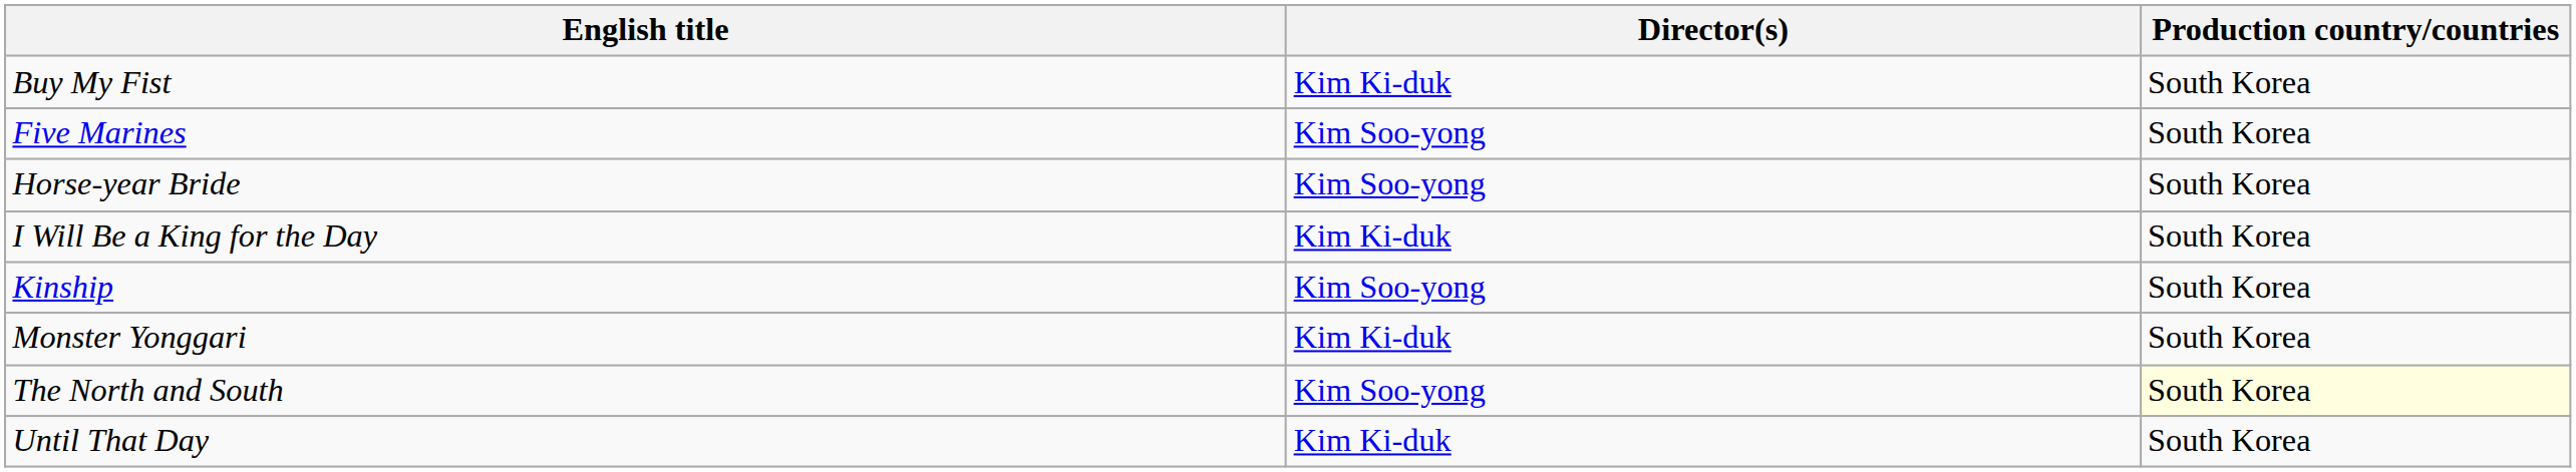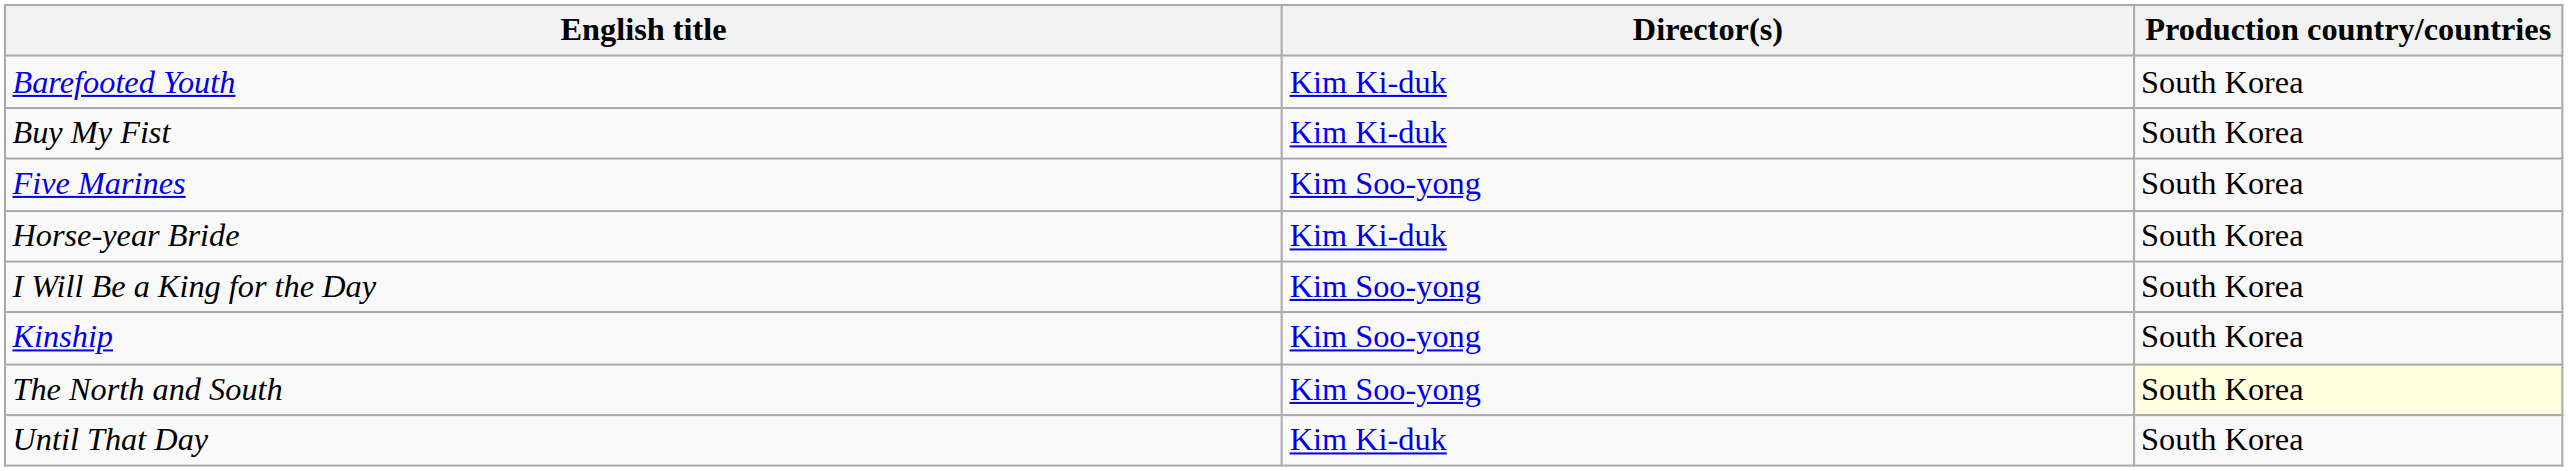+ row: Barefooted Youth | Kim Ki-duk | South Korea
Horse-year Bride | Director(s): Kim Soo-yong -> Kim Ki-duk
I Will Be a King for the Day | Director(s): Kim Ki-duk -> Kim Soo-yong
- row: Monster Yonggari | Kim Ki-duk | South Korea
